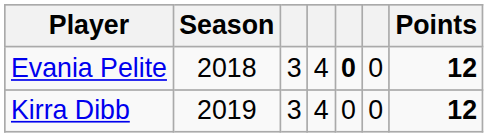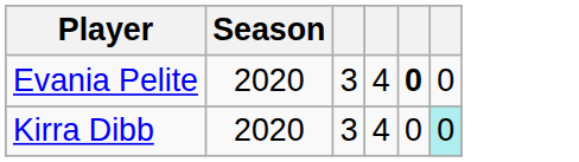- column: Points | 12 | 12
Evania Pelite | Season: 2018 -> 2020
Kirra Dibb | Season: 2019 -> 2020
Kirra Dibb | column 6: no background -> paleturquoise background
